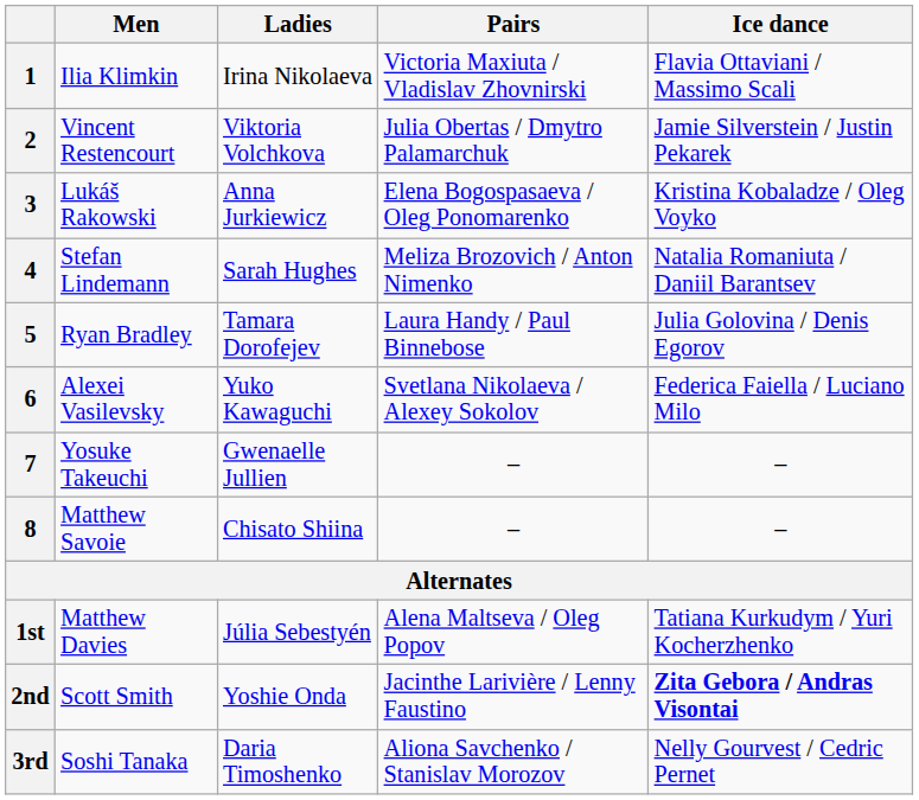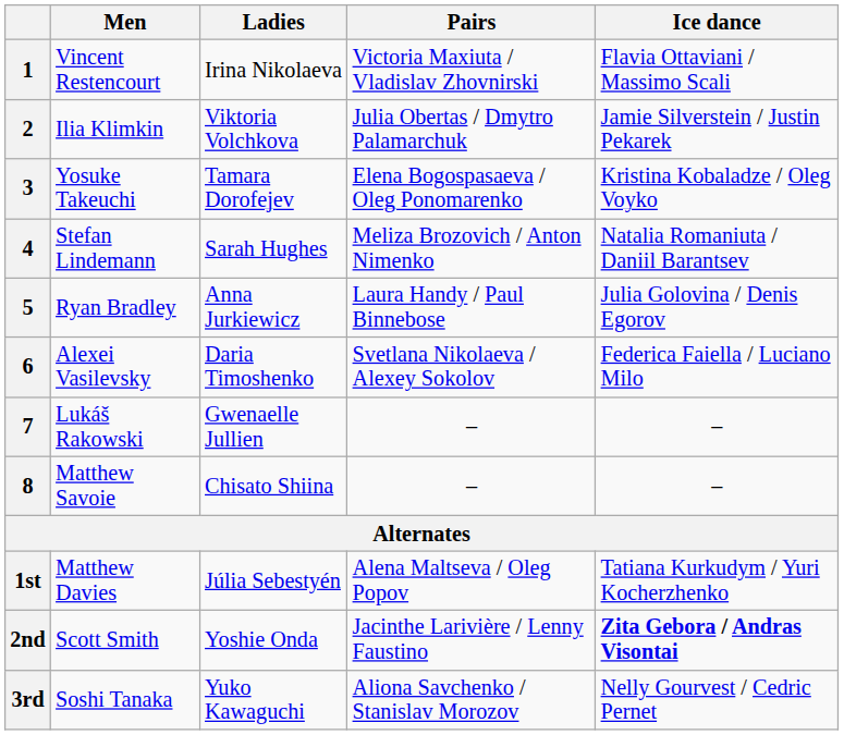1 | Men: Ilia Klimkin -> Vincent Restencourt
2 | Men: Vincent Restencourt -> Ilia Klimkin
3 | Men: Lukáš Rakowski -> Yosuke Takeuchi
3 | Ladies: Anna Jurkiewicz -> Tamara Dorofejev
5 | Ladies: Tamara Dorofejev -> Anna Jurkiewicz
6 | Ladies: Yuko Kawaguchi -> Daria Timoshenko
7 | Men: Yosuke Takeuchi -> Lukáš Rakowski
3rd | Ladies: Daria Timoshenko -> Yuko Kawaguchi
